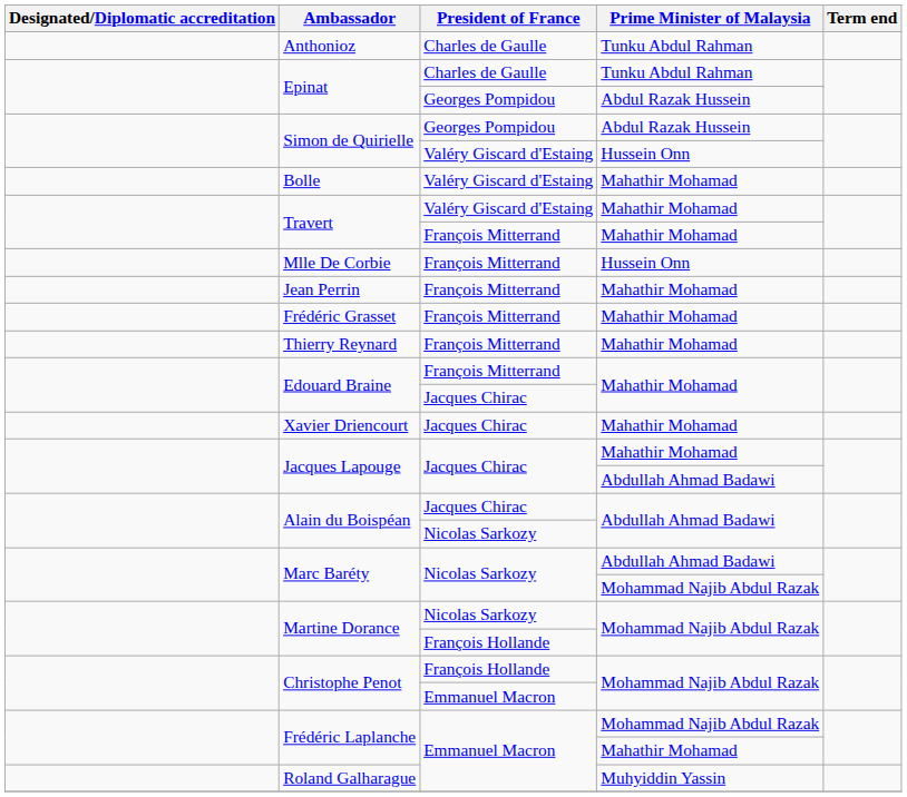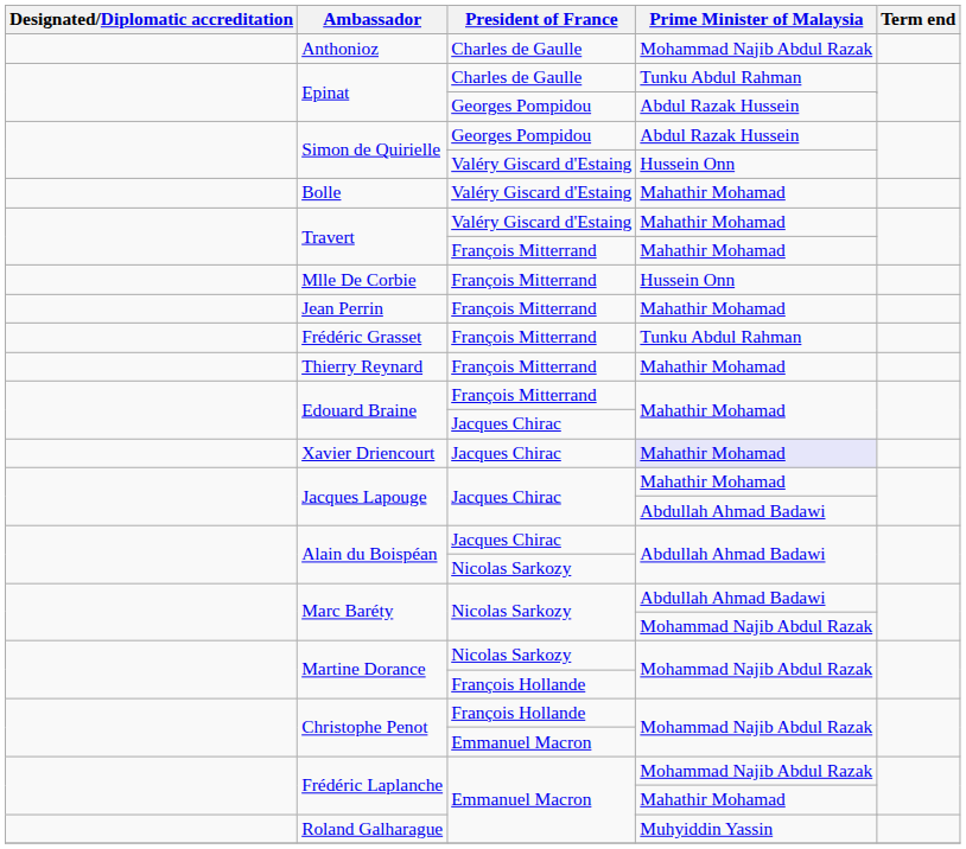Anthonioz | Prime Minister of Malaysia: Tunku Abdul Rahman -> Mohammad Najib Abdul Razak
Frédéric Grasset | Prime Minister of Malaysia: Mahathir Mohamad -> Tunku Abdul Rahman
Xavier Driencourt | Prime Minister of Malaysia: no background -> lavender background
